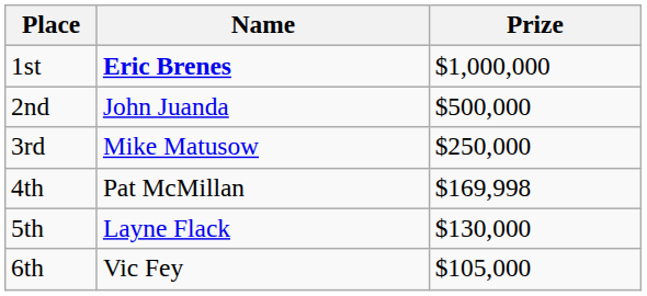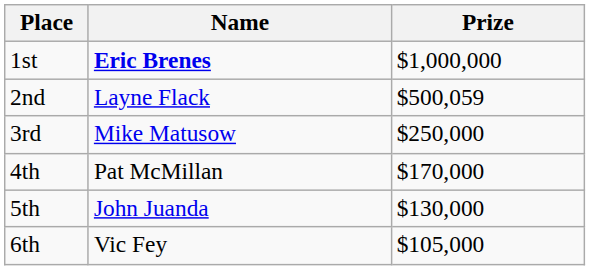2nd | Name: John Juanda -> Layne Flack
2nd | Prize: $500,000 -> $500,059
4th | Prize: $169,998 -> $170,000
5th | Name: Layne Flack -> John Juanda
